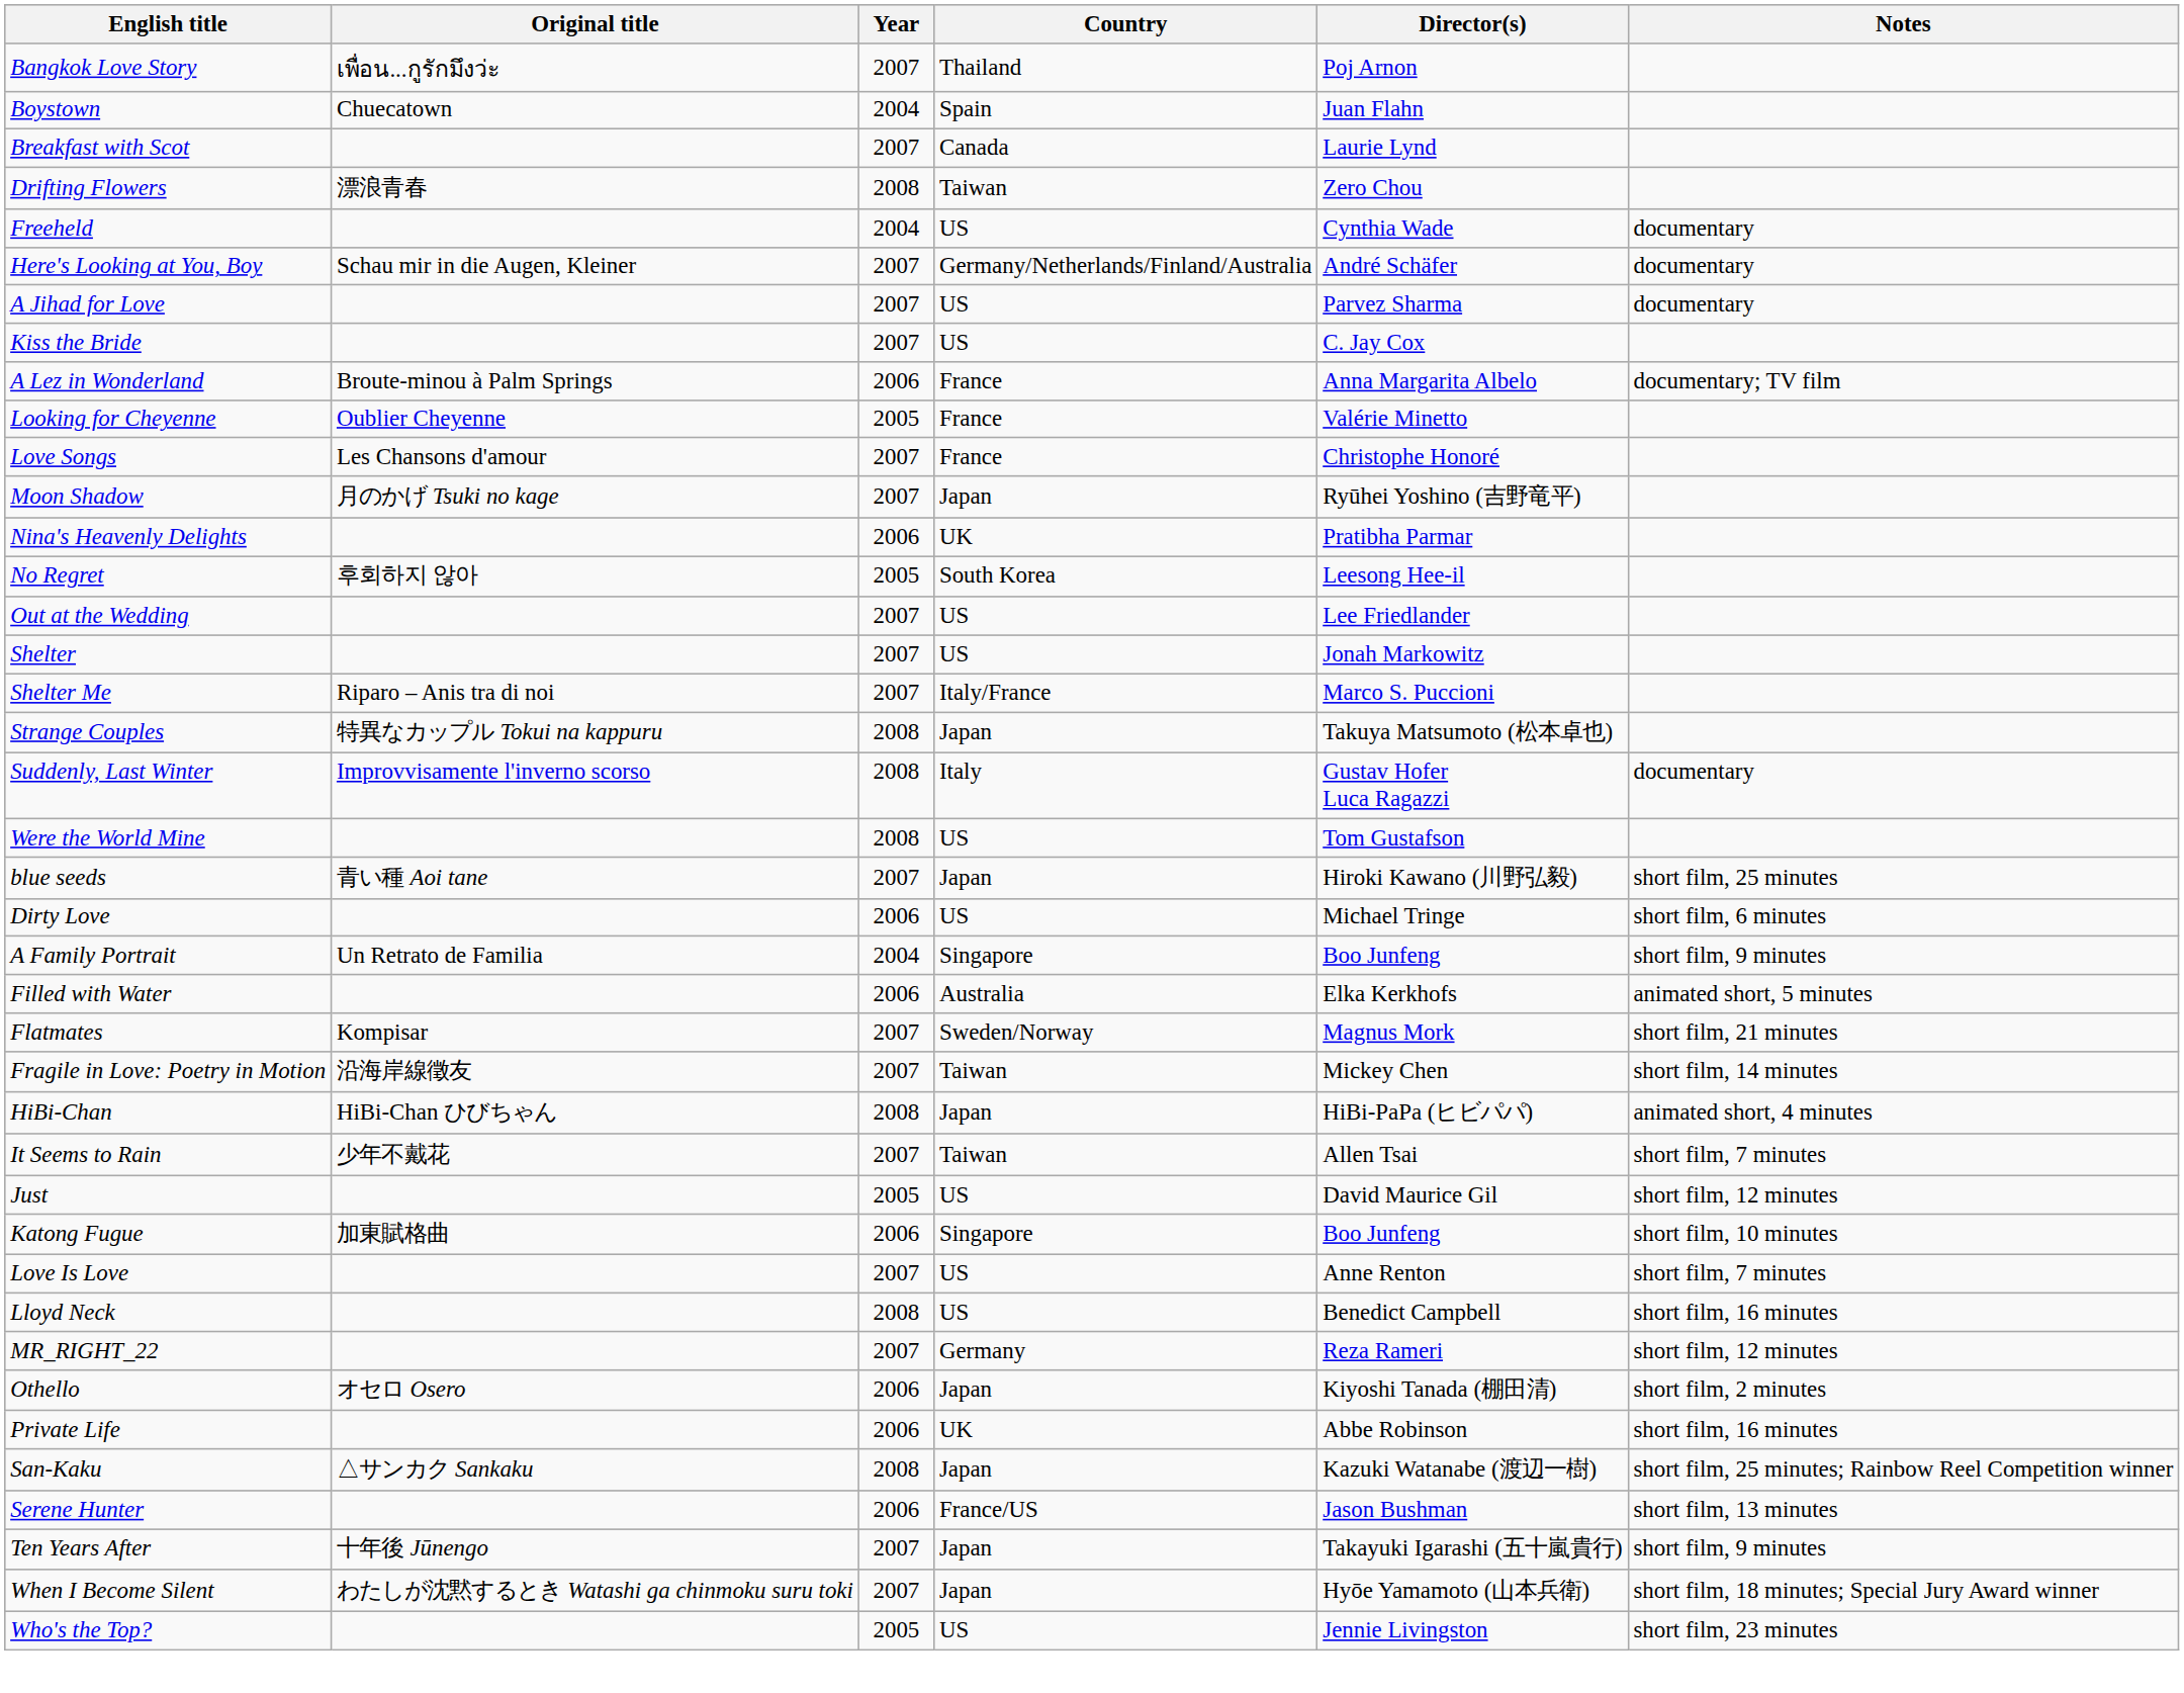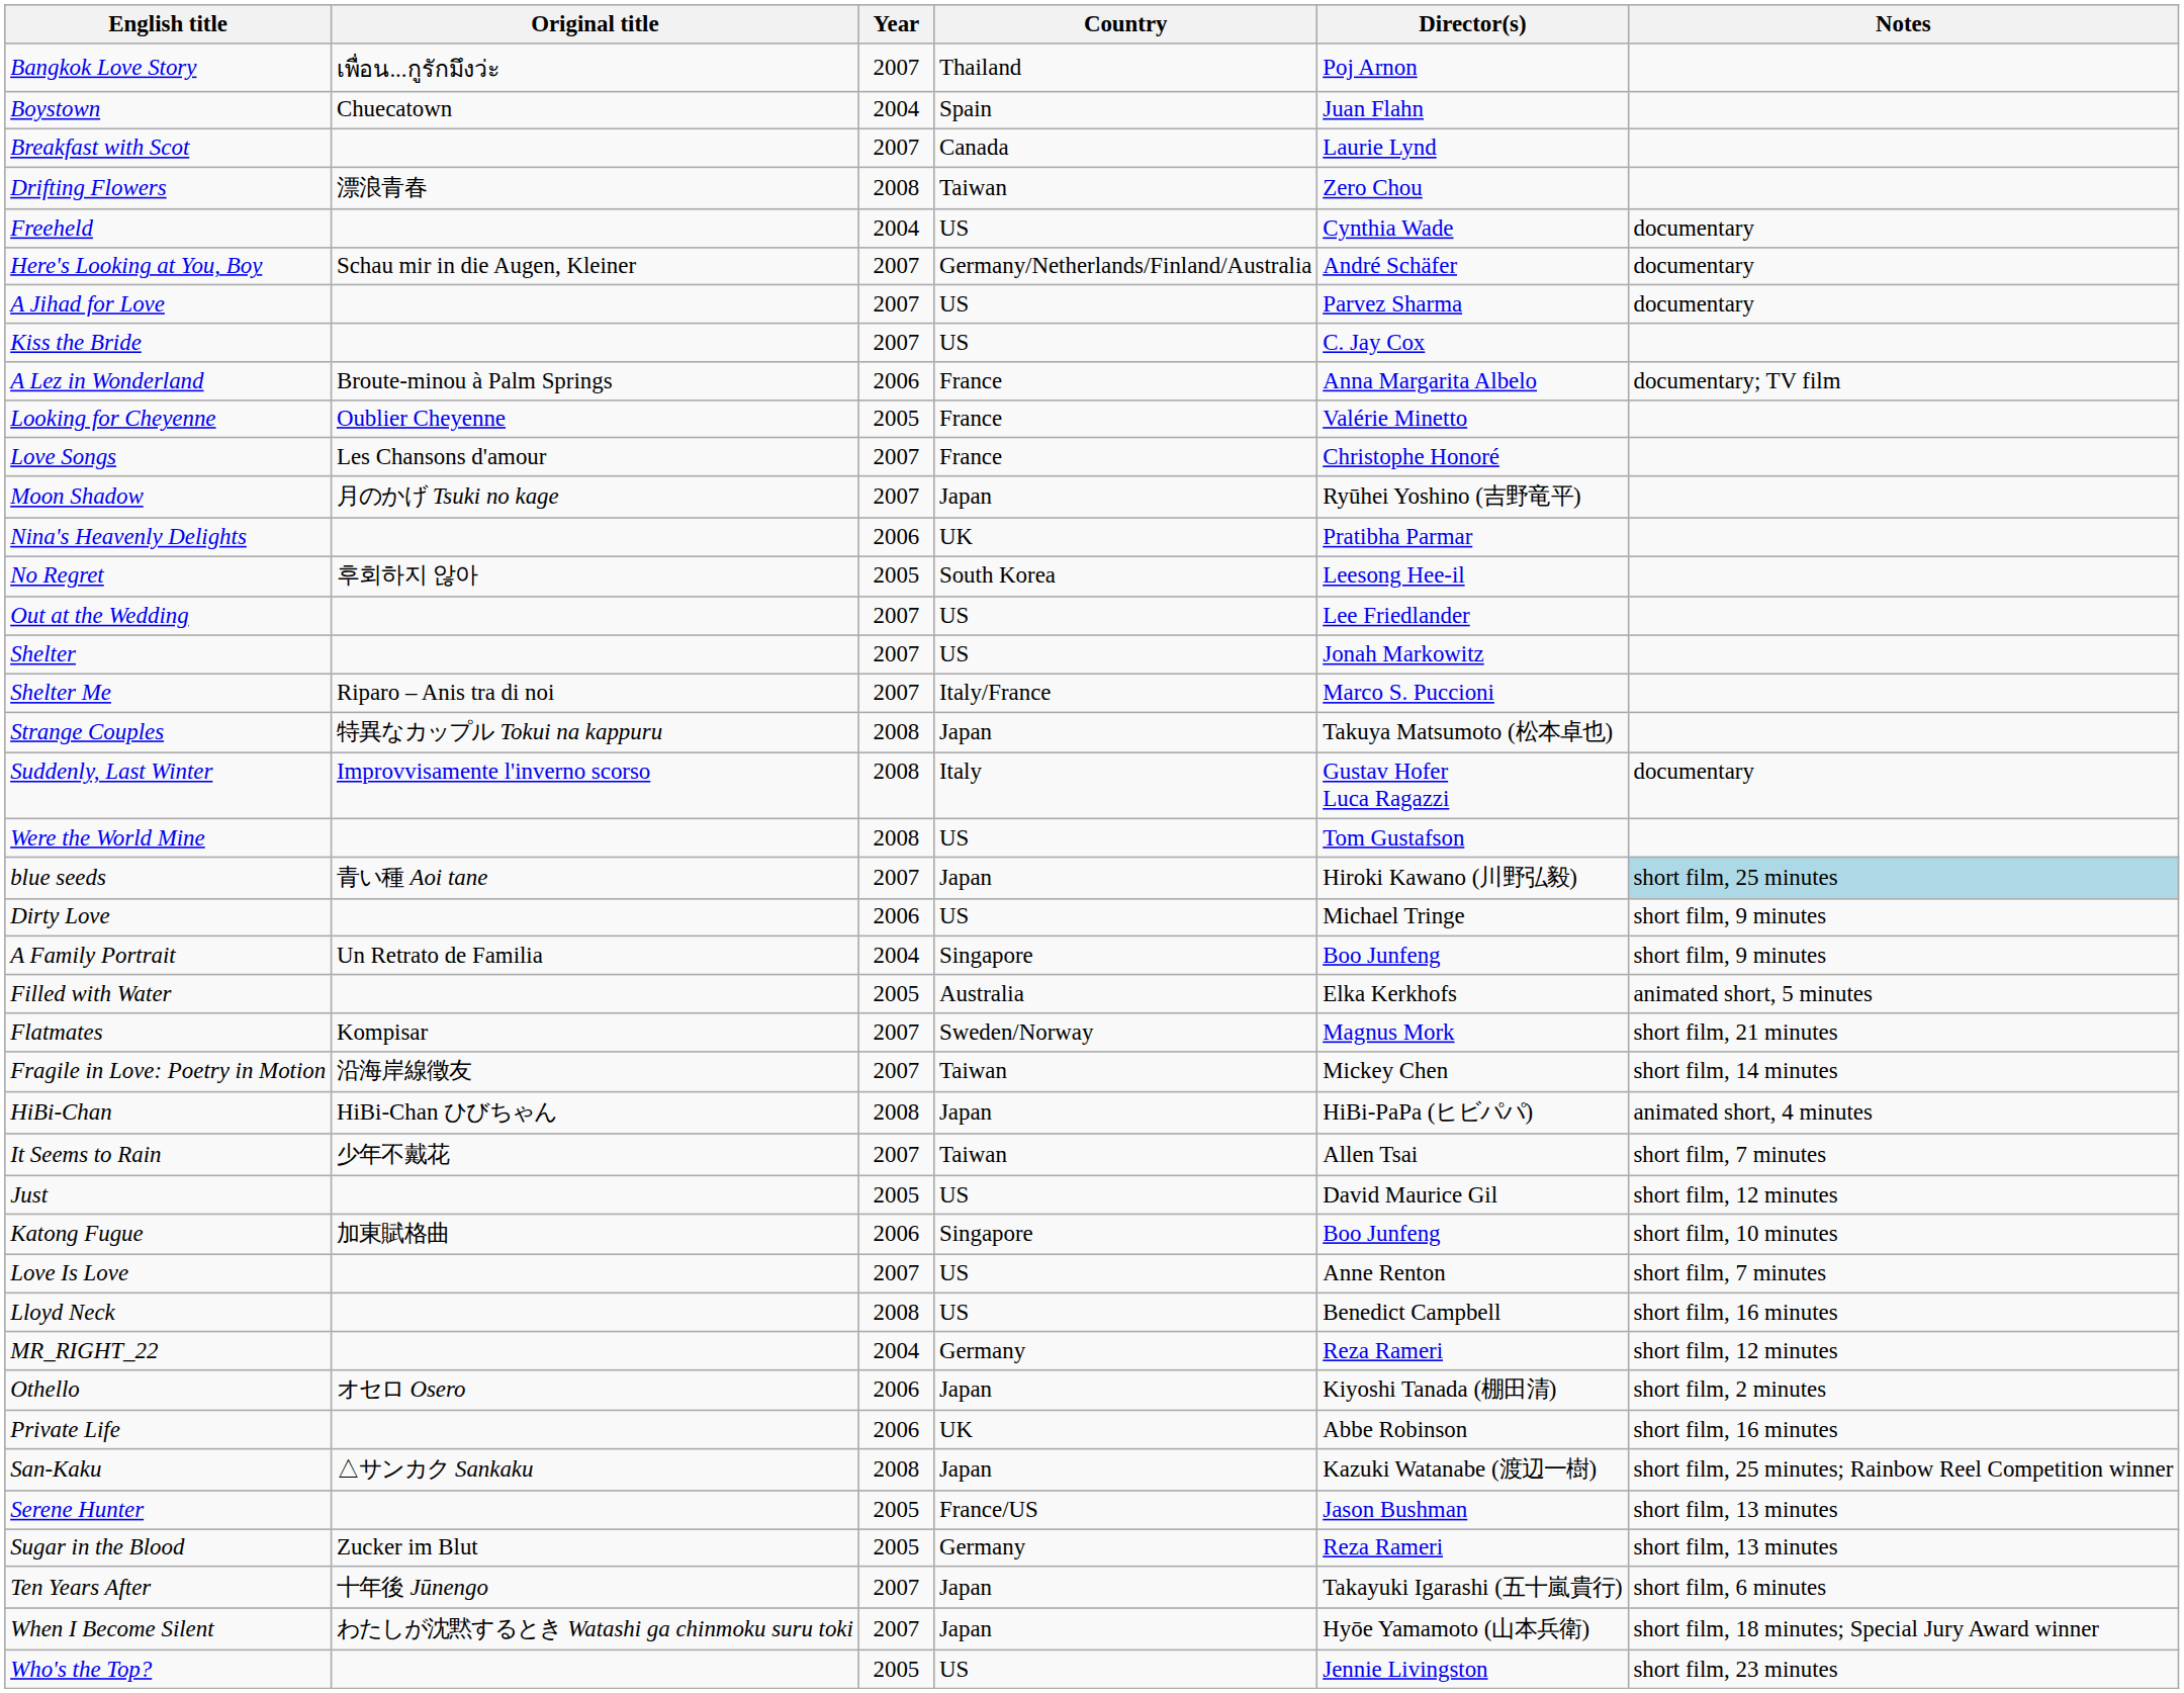blue seeds | Notes: no background -> lightblue background
Dirty Love | Notes: short film, 6 minutes -> short film, 9 minutes
Filled with Water | Year: 2006 -> 2005
MR_RIGHT_22 | Year: 2007 -> 2004
Serene Hunter | Year: 2006 -> 2005
+ row: Sugar in the Blood | Zucker im Blut | 2005 | Germany | Reza Rameri | short film, 13 minutes
Ten Years After | Notes: short film, 9 minutes -> short film, 6 minutes
